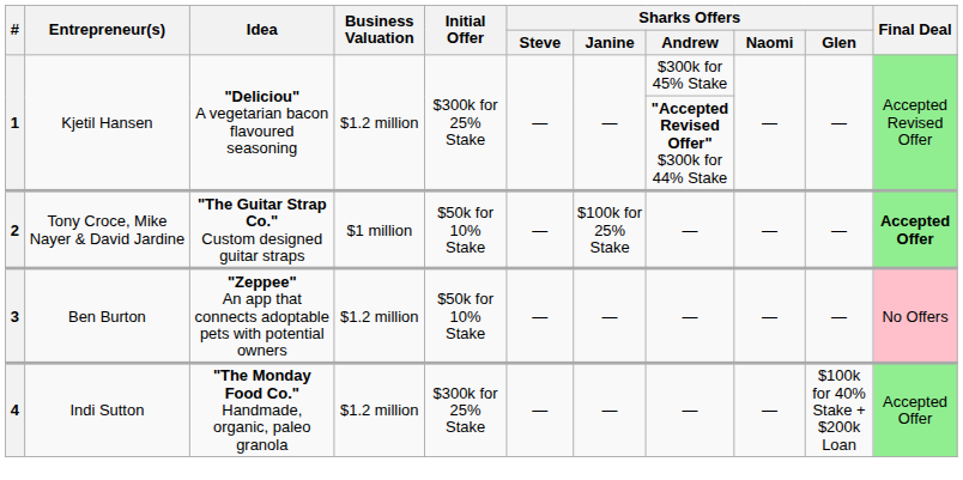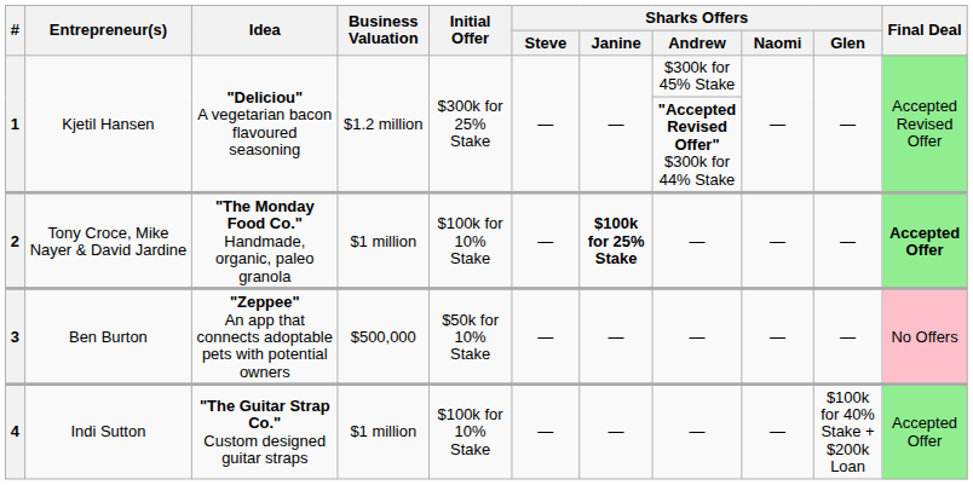2 | Idea: "The Guitar Strap Co." Custom designed guitar straps -> "The Monday Food Co." Handmade, organic, paleo granola
2 | Initial Offer: $50k for 10% Stake -> $100k for 10% Stake
2 | Sharks Offers / Janine: normal -> bold
3 | Business Valuation: $1.2 million -> $500,000
4 | Idea: "The Monday Food Co." Handmade, organic, paleo granola -> "The Guitar Strap Co." Custom designed guitar straps
4 | Business Valuation: $1.2 million -> $1 million
4 | Initial Offer: $300k for 25% Stake -> $100k for 10% Stake
